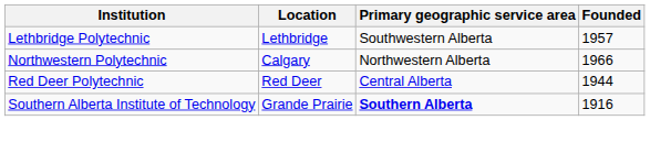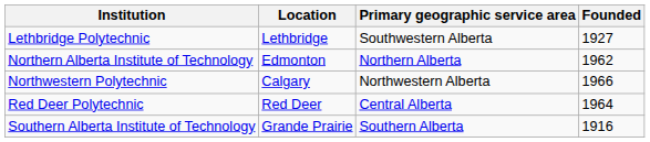Lethbridge Polytechnic | Founded: 1957 -> 1927
+ row: Northern Alberta Institute of Technology | Edmonton | Northern Alberta | 1962
Red Deer Polytechnic | Founded: 1944 -> 1964
Southern Alberta Institute of Technology | Primary geographic service area: bold -> normal
